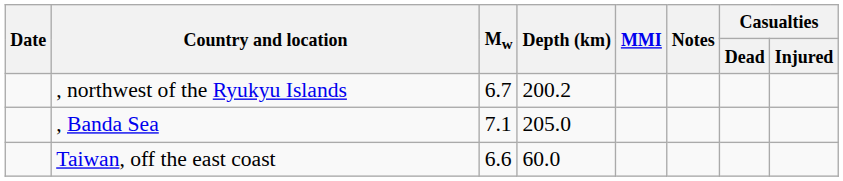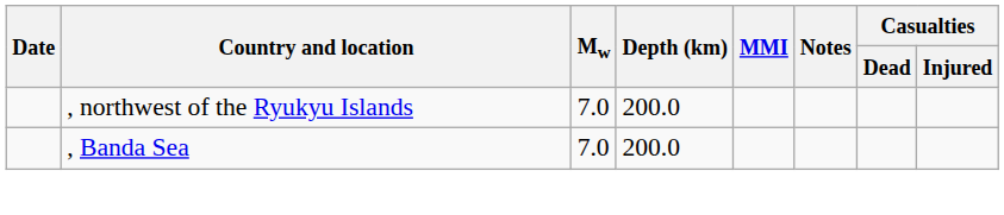, northwest of the Ryukyu Islands | Mw: 6.7 -> 7.0
, northwest of the Ryukyu Islands | Depth (km): 200.2 -> 200.0
, Banda Sea | Mw: 7.1 -> 7.0
, Banda Sea | Depth (km): 205.0 -> 200.0
- row: Taiwan, off the east coast | 6.6 | 60.0
